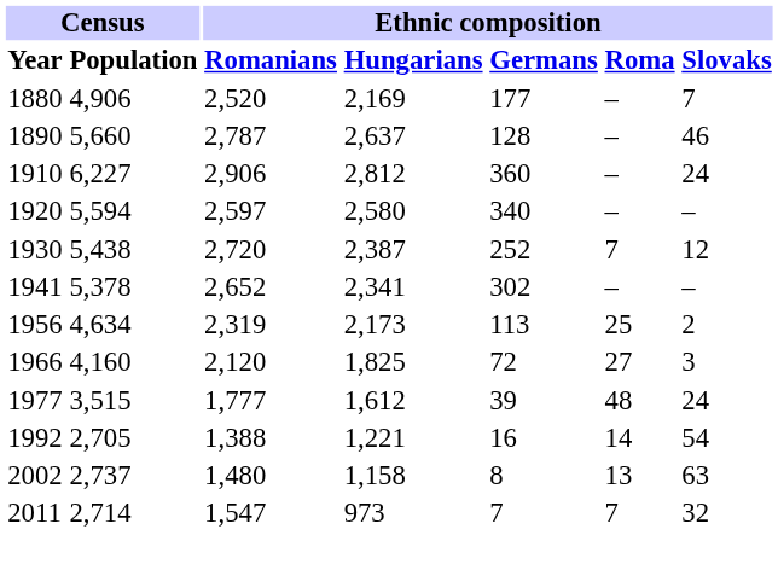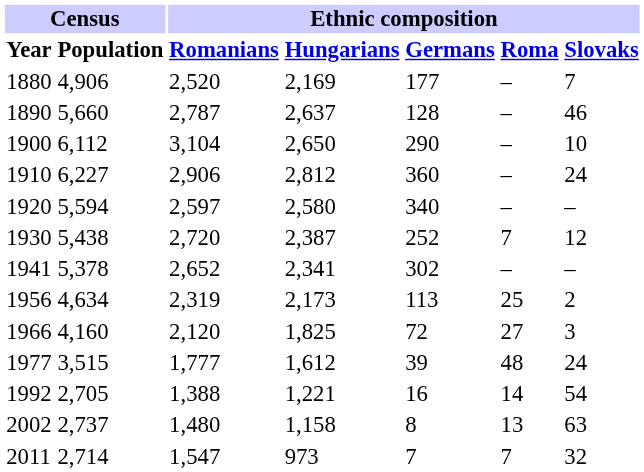+ row: 1900 | 6,112 | 3,104 | 2,650 | 290 | – | 10
